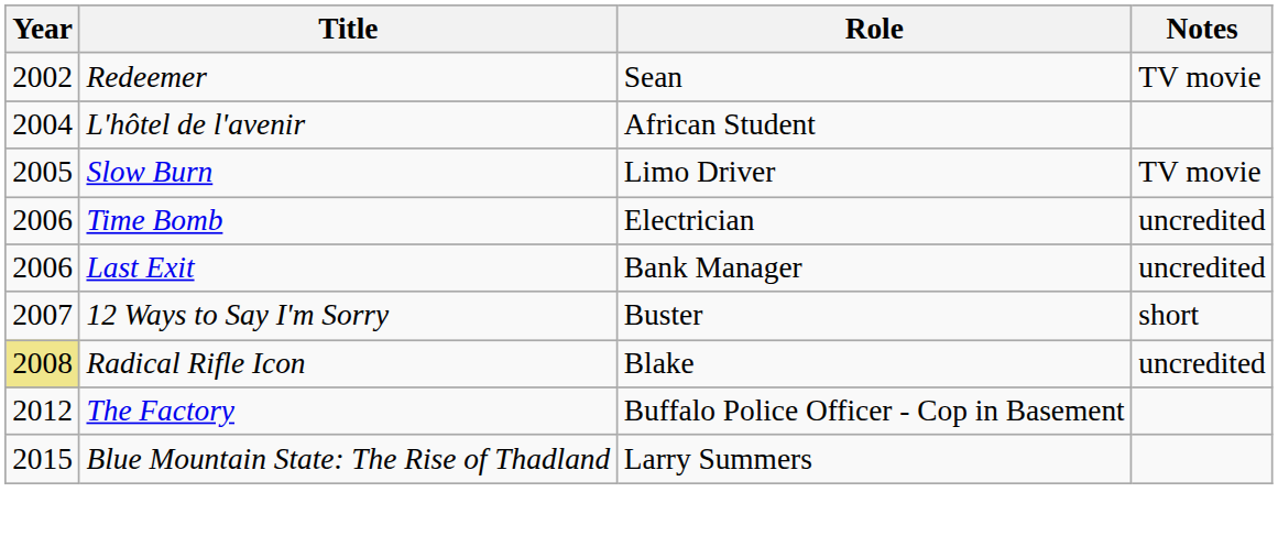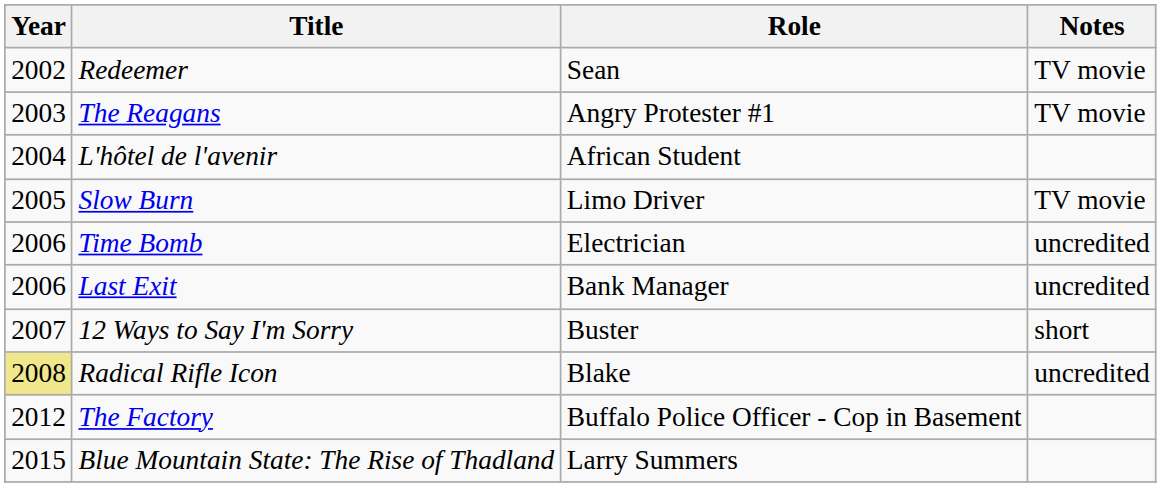+ row: 2003 | The Reagans | Angry Protester #1 | TV movie
